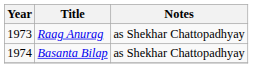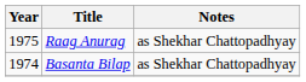Raag Anurag | Year: 1973 -> 1975
